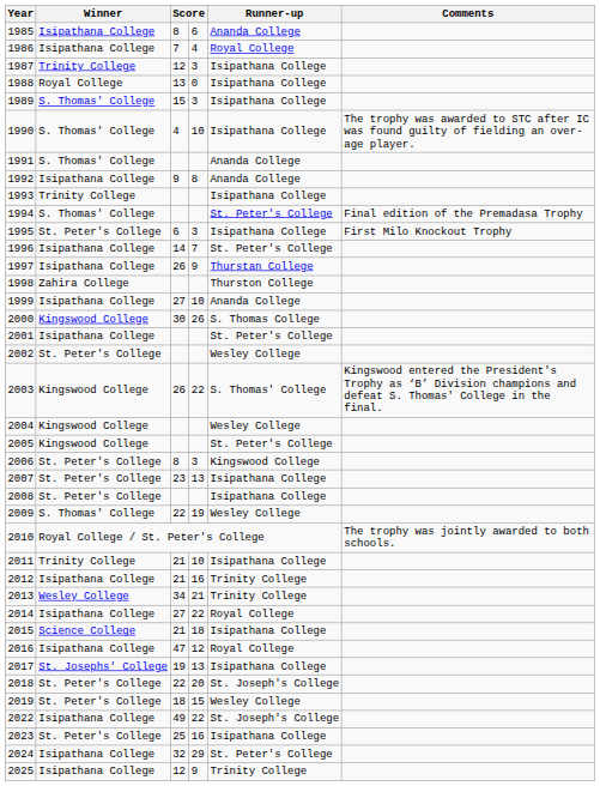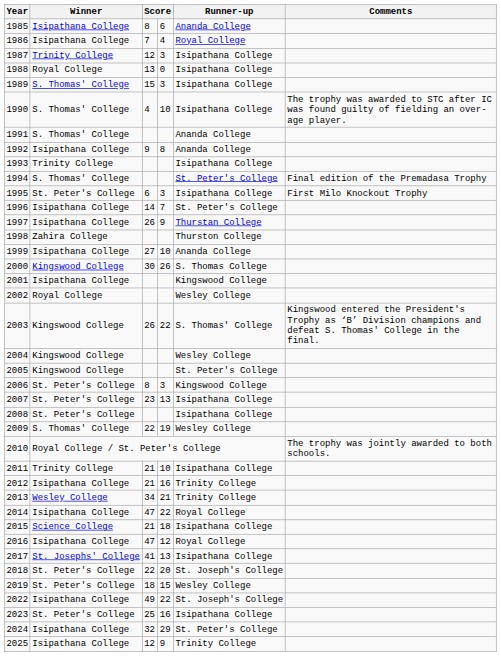2001 | Runner-up: St. Peter's College -> Kingswood College
2002 | Winner: St. Peter's College -> Royal College
2014 | column 3: 27 -> 47
2017 | column 3: 19 -> 41
